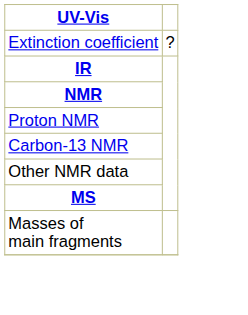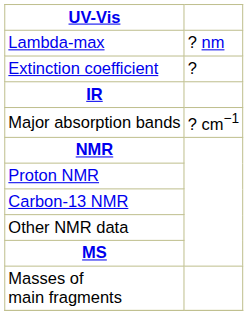+ row: Lambda-max | ? nm
+ row: Major absorption bands | ? cm−1
